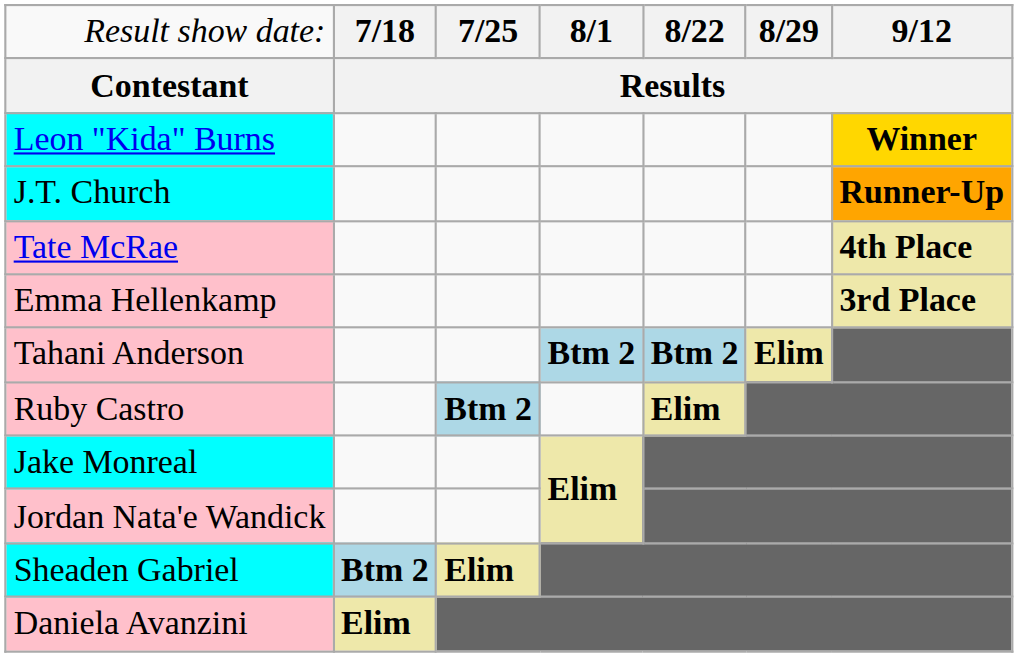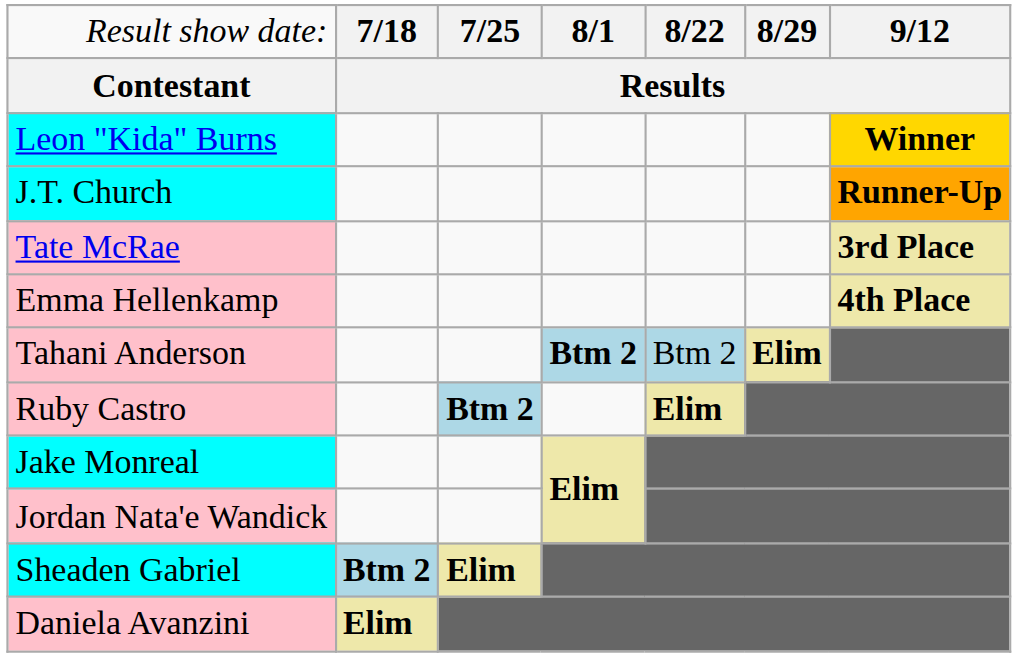Tate McRae | column 7: 4th Place -> 3rd Place
Emma Hellenkamp | column 7: 3rd Place -> 4th Place
Tahani Anderson | column 5: bold -> normal
